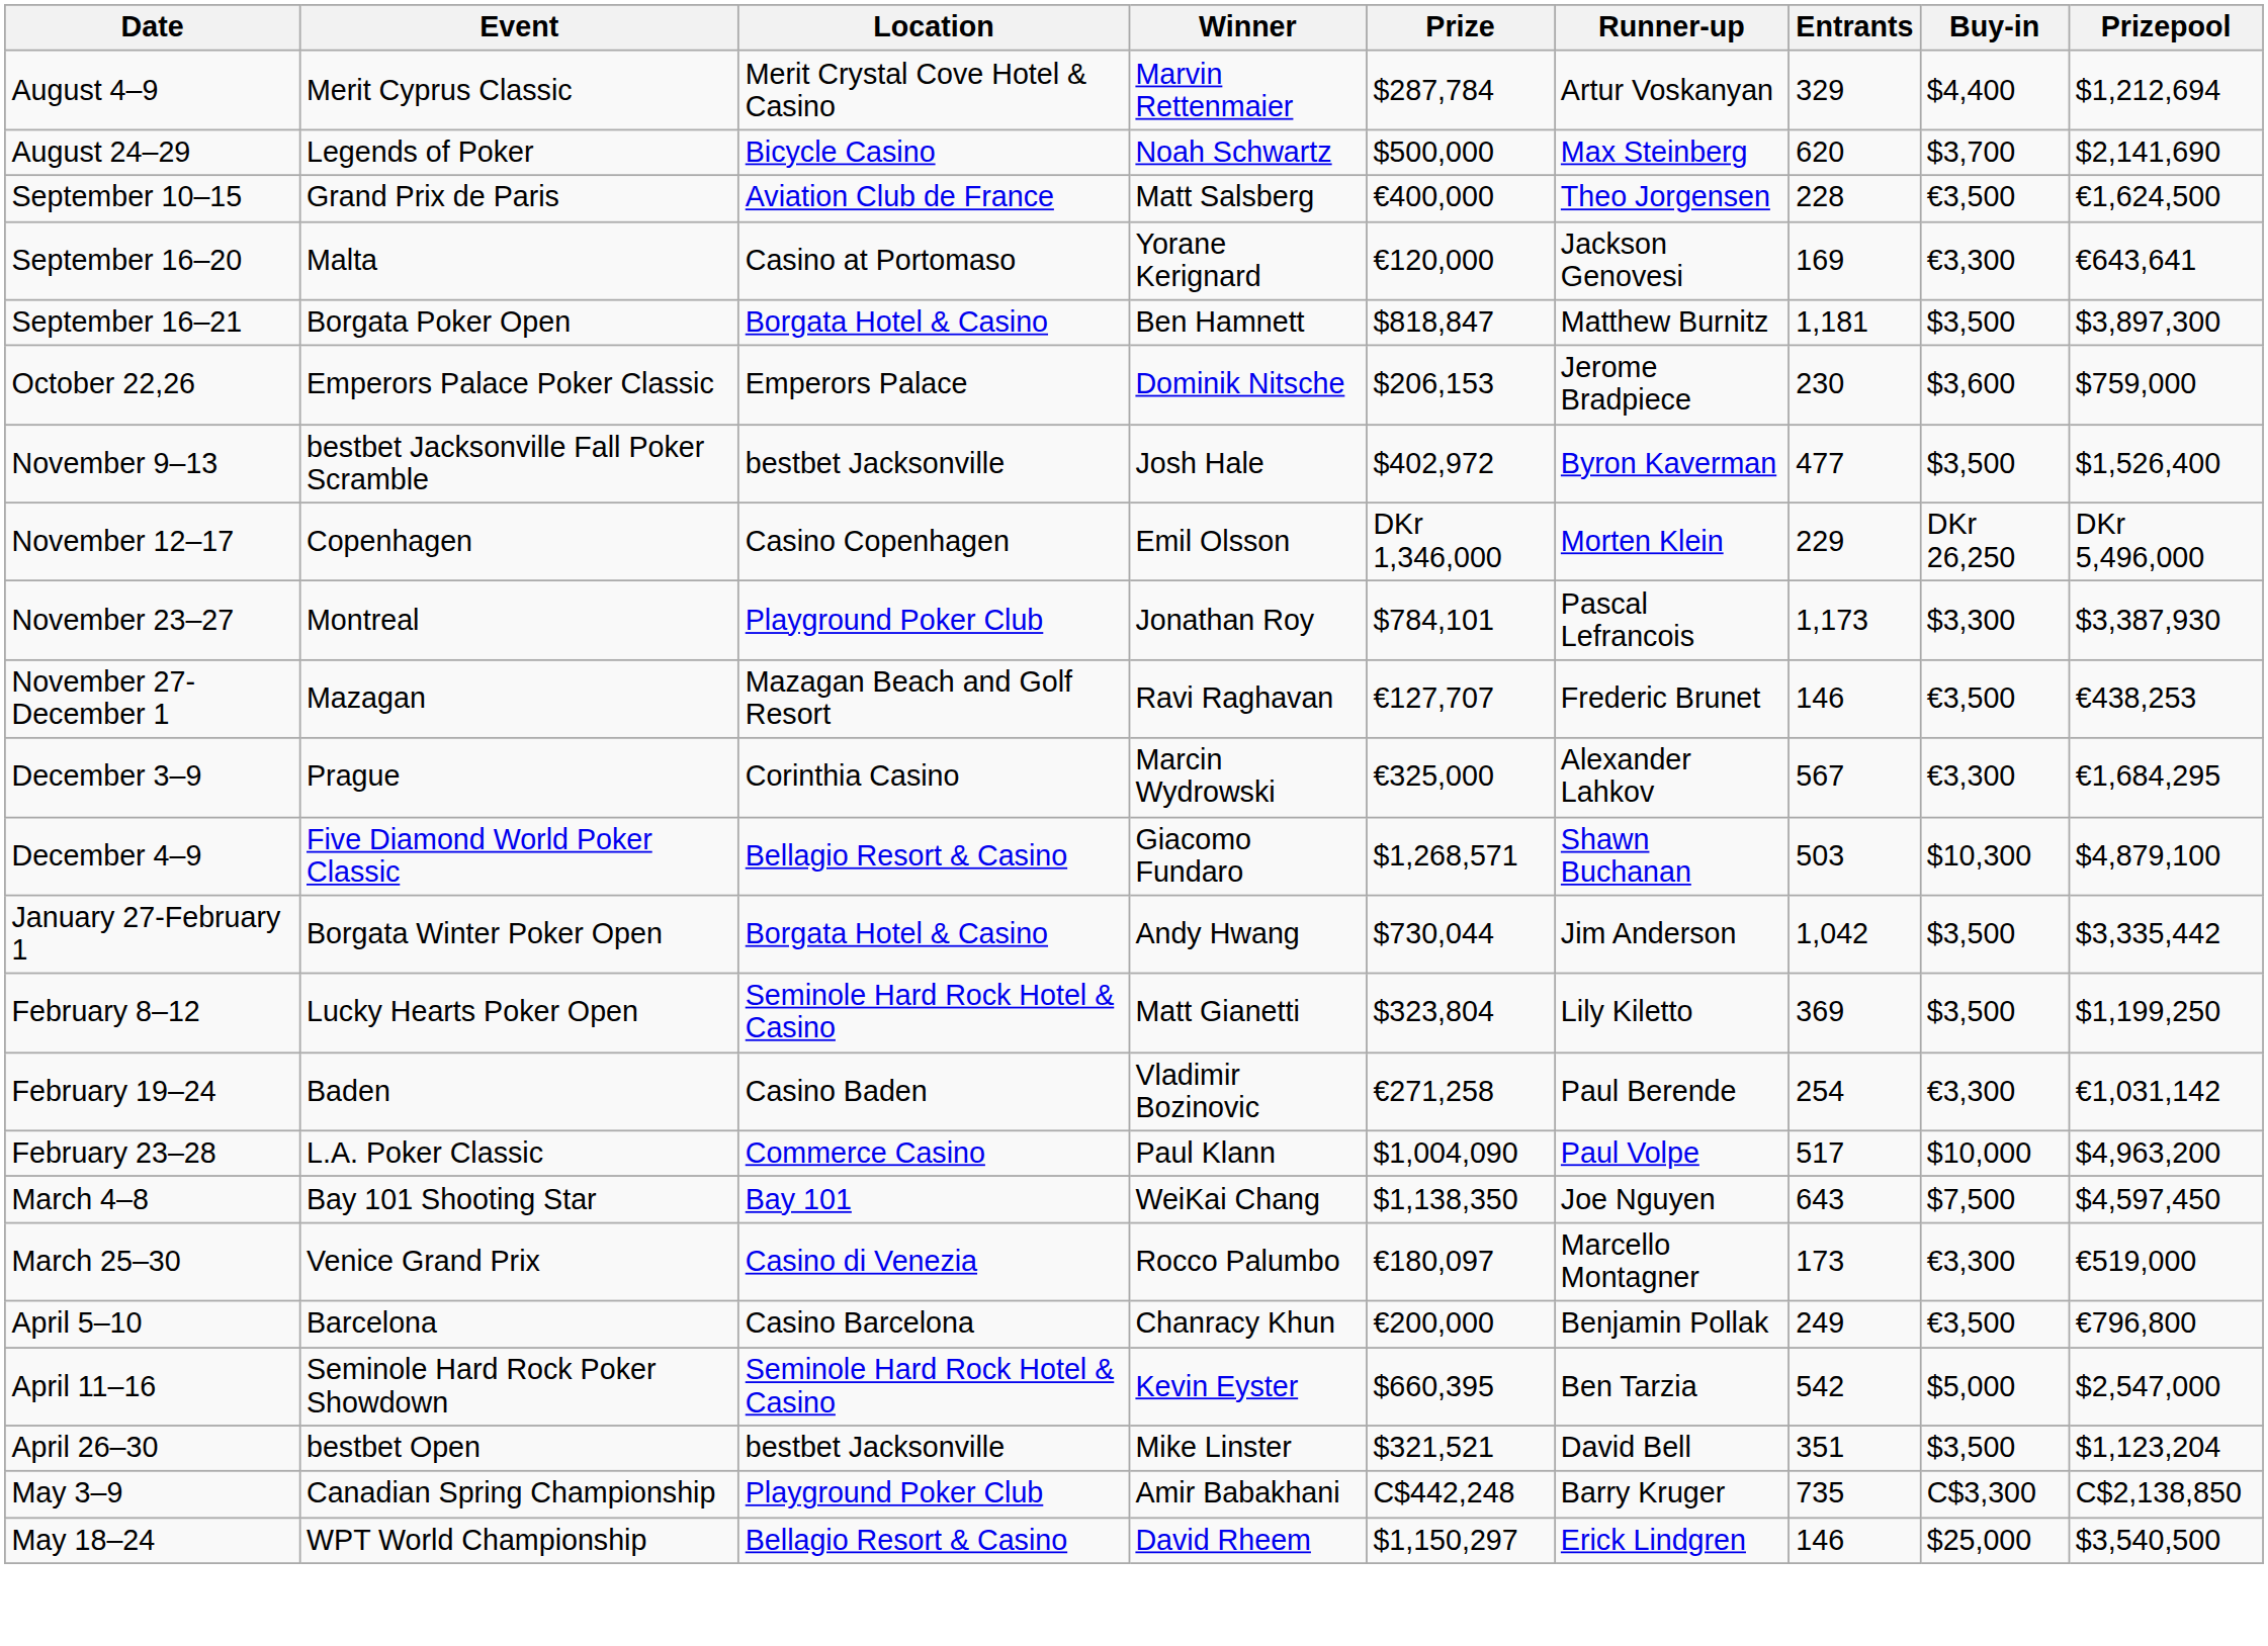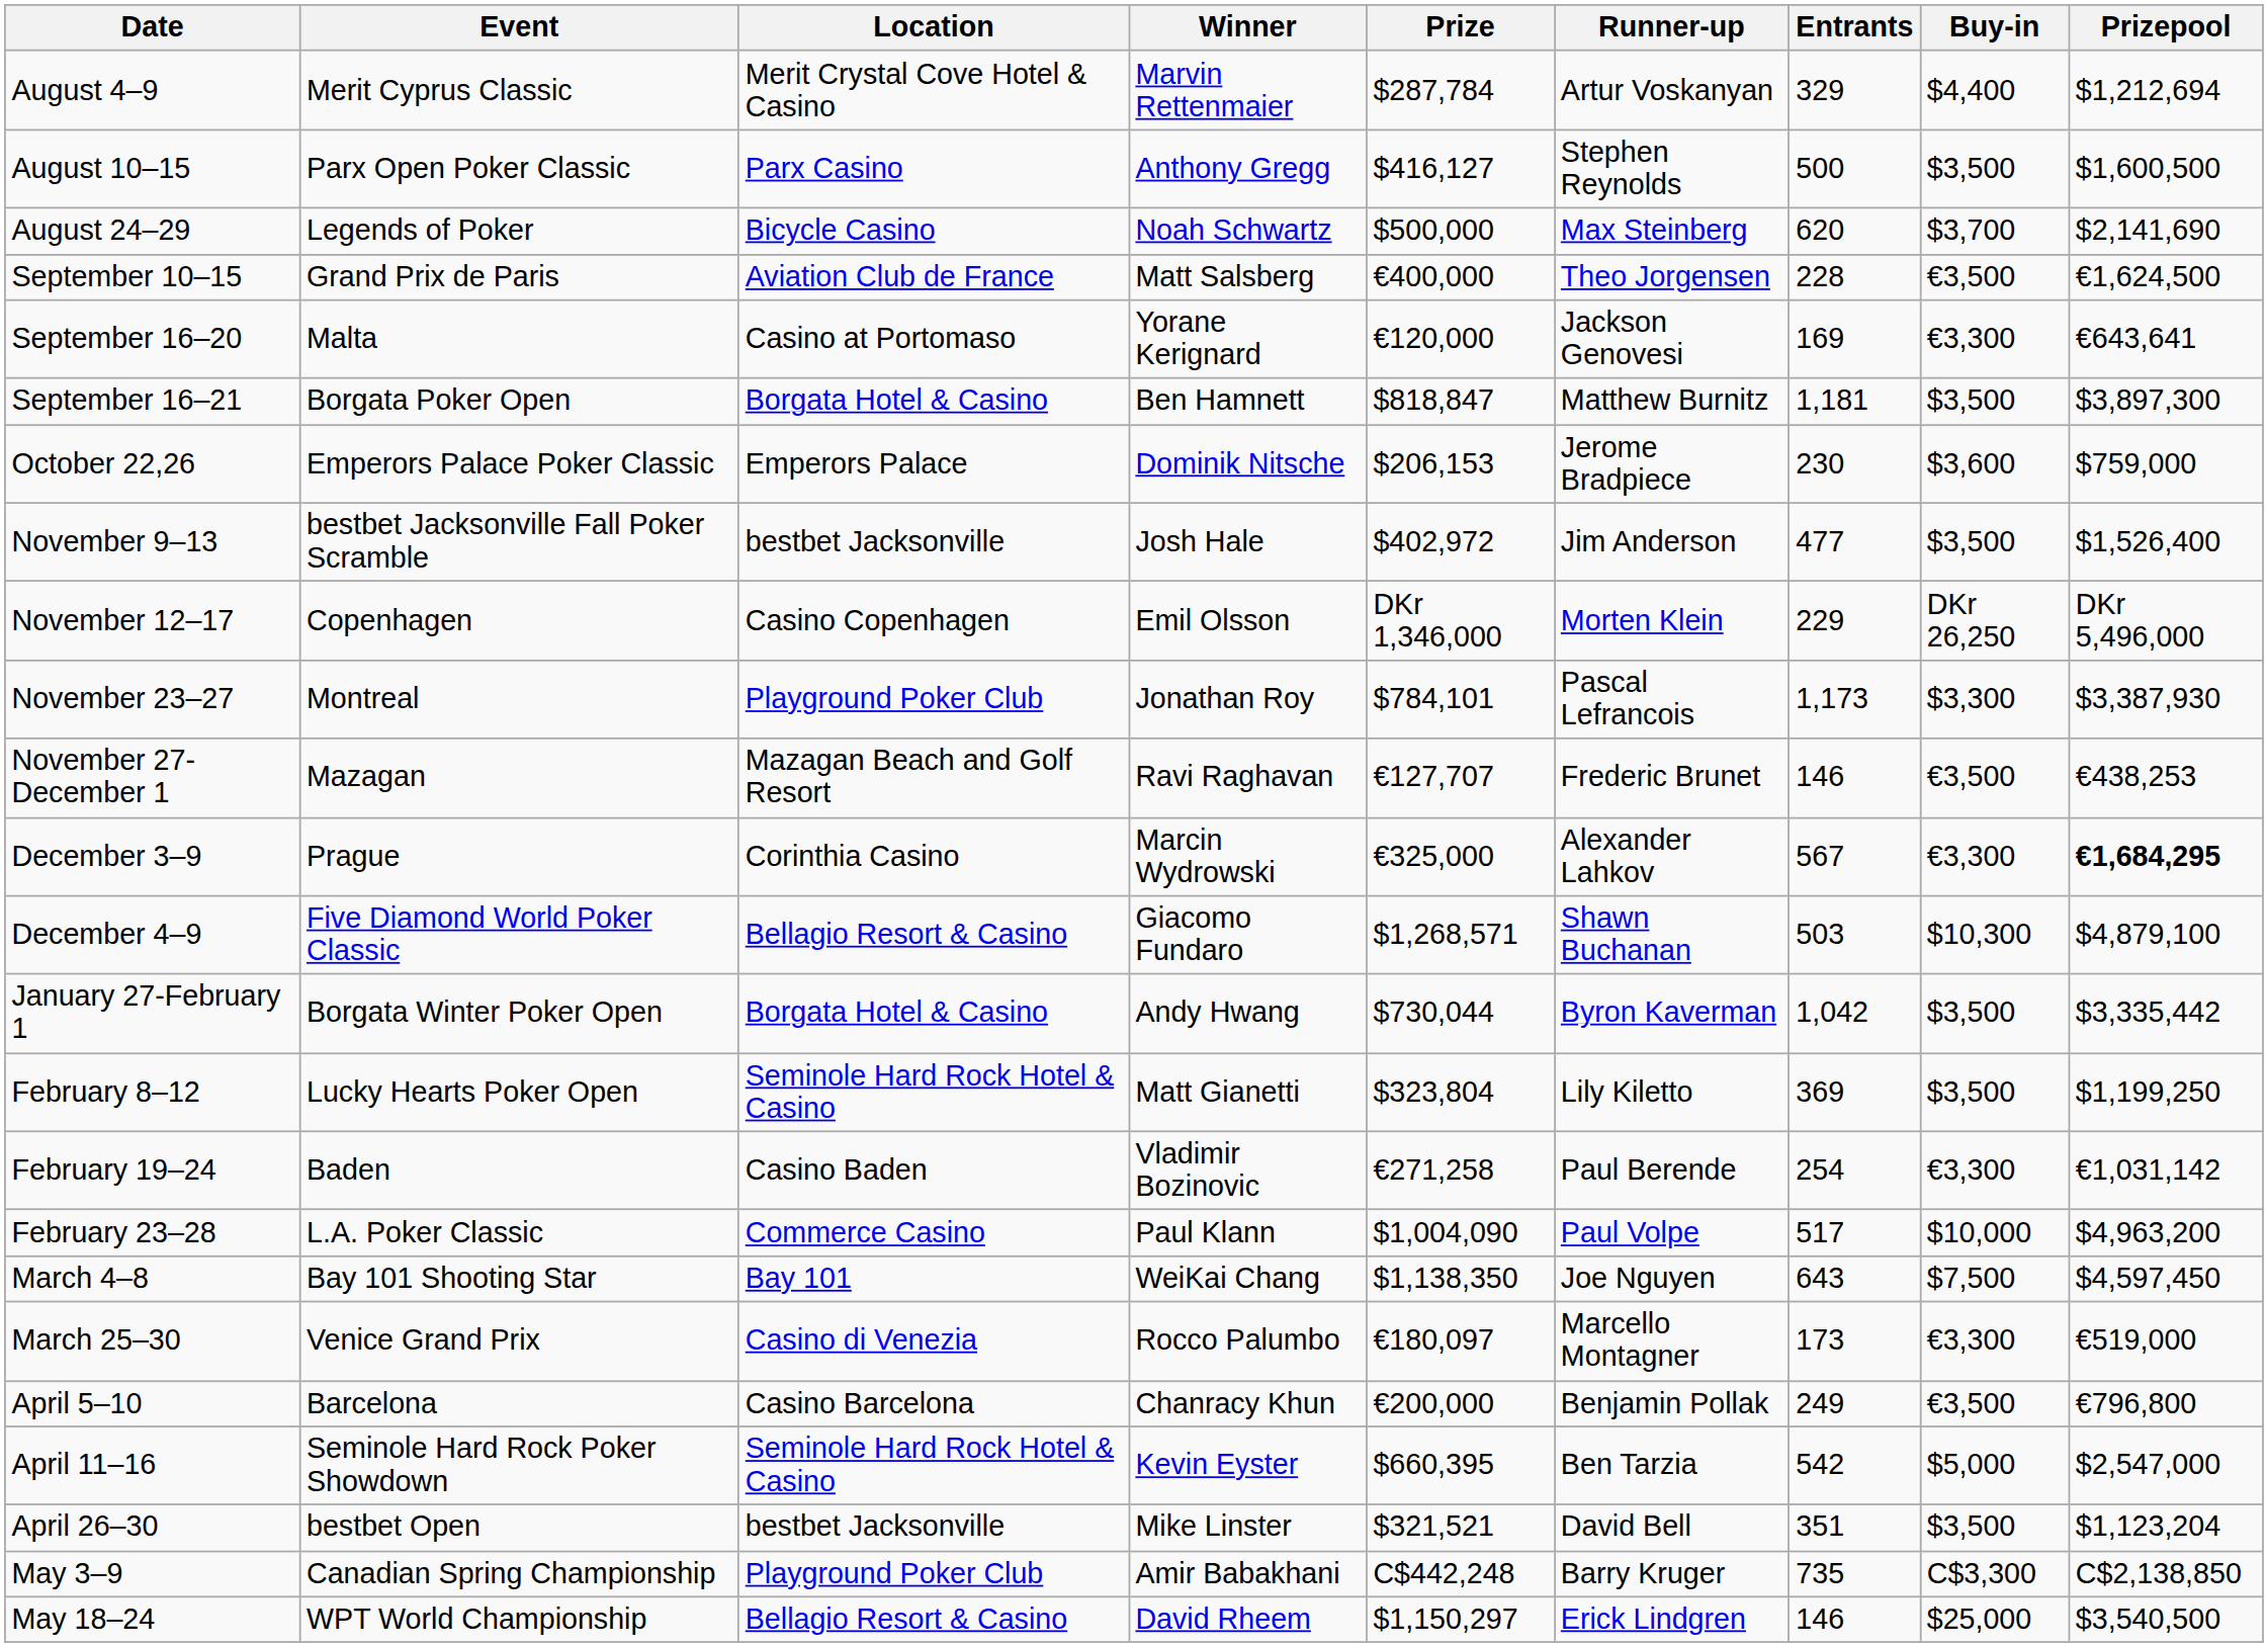+ row: August 10–15 | Parx Open Poker Classic | Parx Casino | Anthony Gregg | $416,127 | Stephen Reynolds | 500 | $3,500 | $1,600,500
November 9–13 | Runner-up: Byron Kaverman -> Jim Anderson
December 3–9 | Prizepool: normal -> bold
January 27-February 1 | Runner-up: Jim Anderson -> Byron Kaverman
